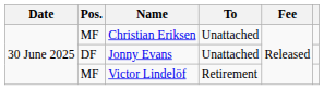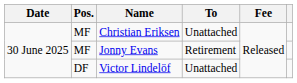Jonny Evans | Pos.: DF -> MF
Jonny Evans | To: Unattached -> Retirement
Victor Lindelöf | Pos.: MF -> DF
Victor Lindelöf | To: Retirement -> Unattached
